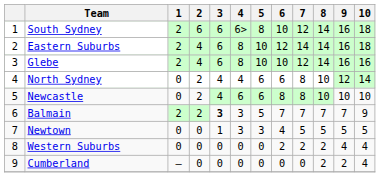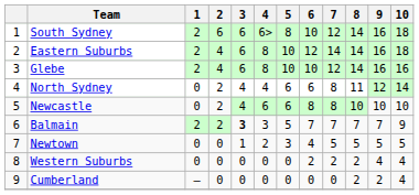North Sydney | 8: 10 -> 11
Newtown | 4: 3 -> 2
